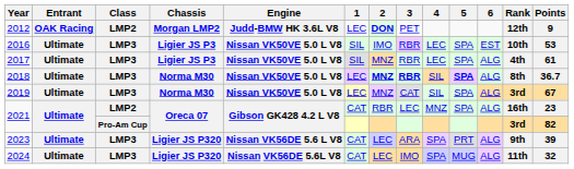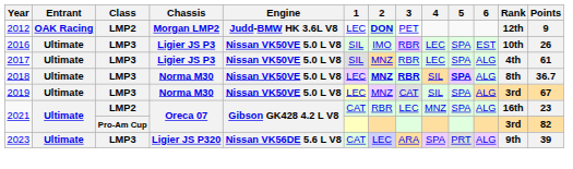2016 | Points: 53 -> 26
- row: 2024 | Ultimate | LMP3 | Ligier JS P320 | Nissan VK56DE 5.6L V8 | CAT | LEC | IMO | SPA | MUG | ALG | 11th | 32
